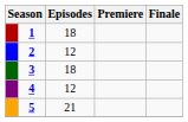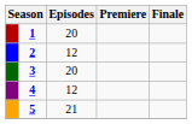1 | Episodes: 18 -> 20
3 | Episodes: 18 -> 20
